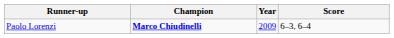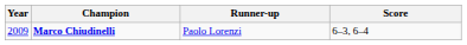columns swapped: Year <-> Runner-up
